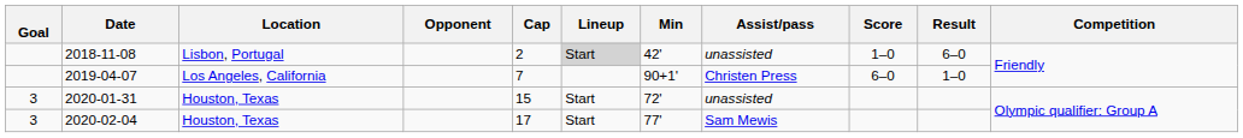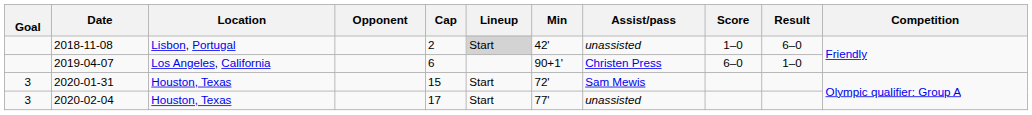2019-04-07 | Cap: 7 -> 6
2020-01-31 | Assist/pass: unassisted -> Sam Mewis
2020-02-04 | Assist/pass: Sam Mewis -> unassisted
